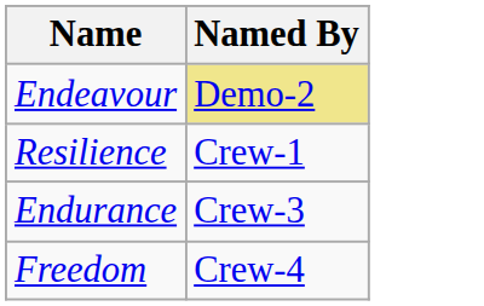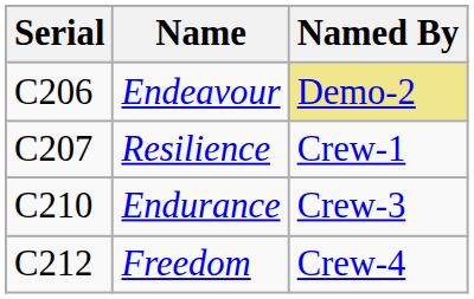+ column: Serial | C206 | C207 | C210 | C212
